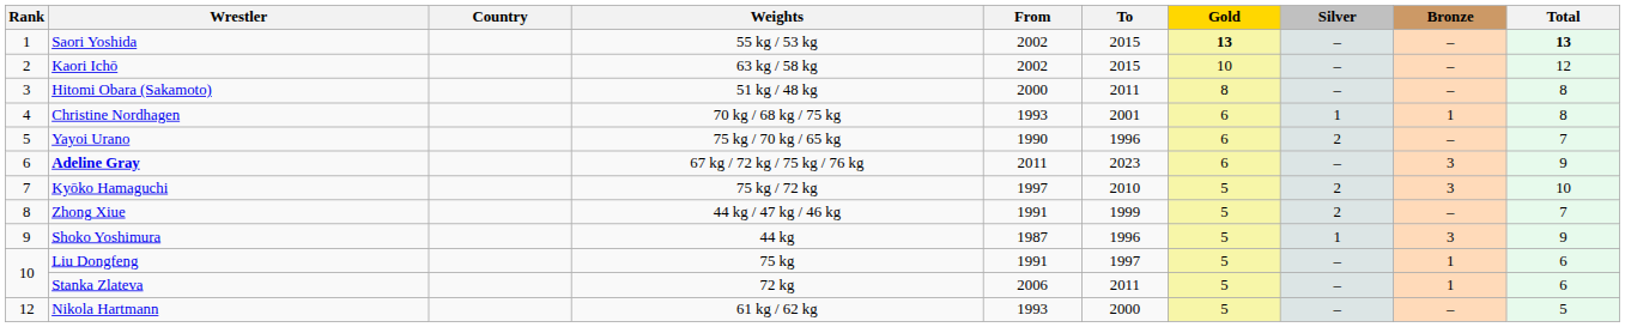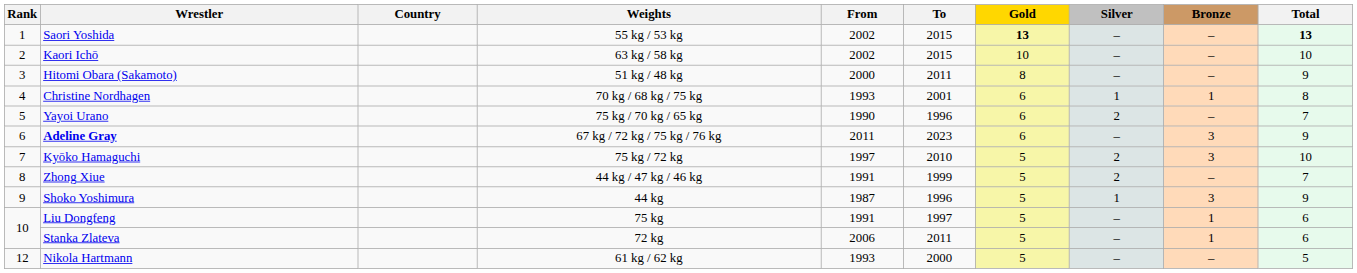Kaori Ichō | Total: 12 -> 10
Hitomi Obara (Sakamoto) | Total: 8 -> 9
